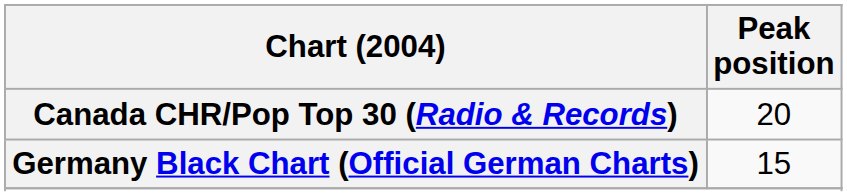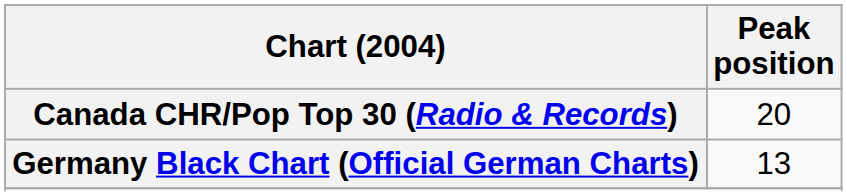Germany Black Chart (Official German Charts) | Peak position: 15 -> 13
